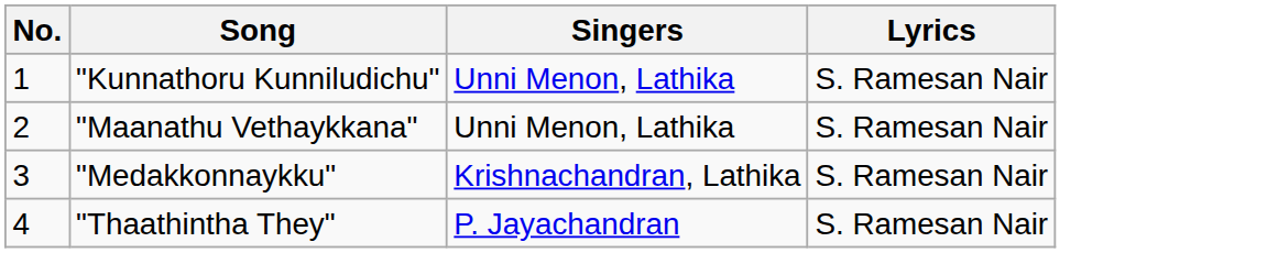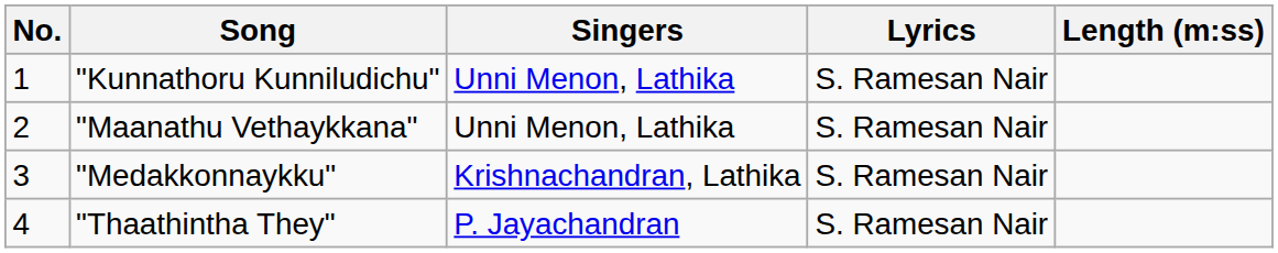+ column: Length (m:ss)
